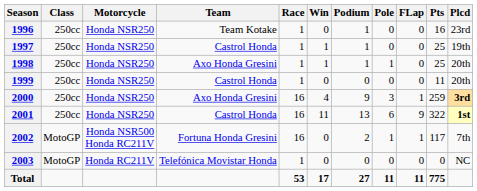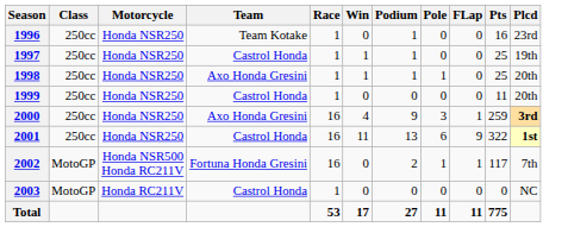2003 | Team: Telefónica Movistar Honda -> Castrol Honda
